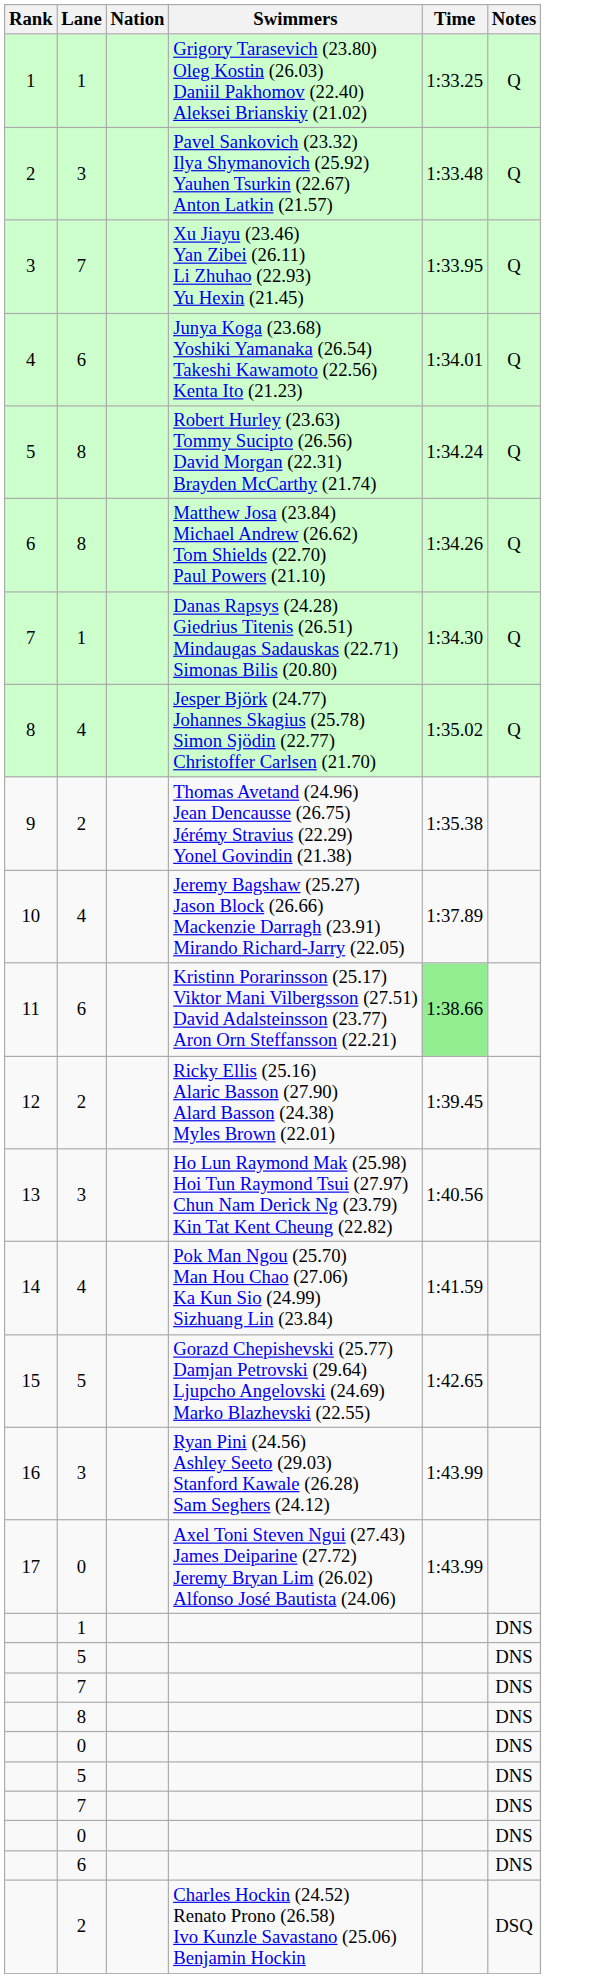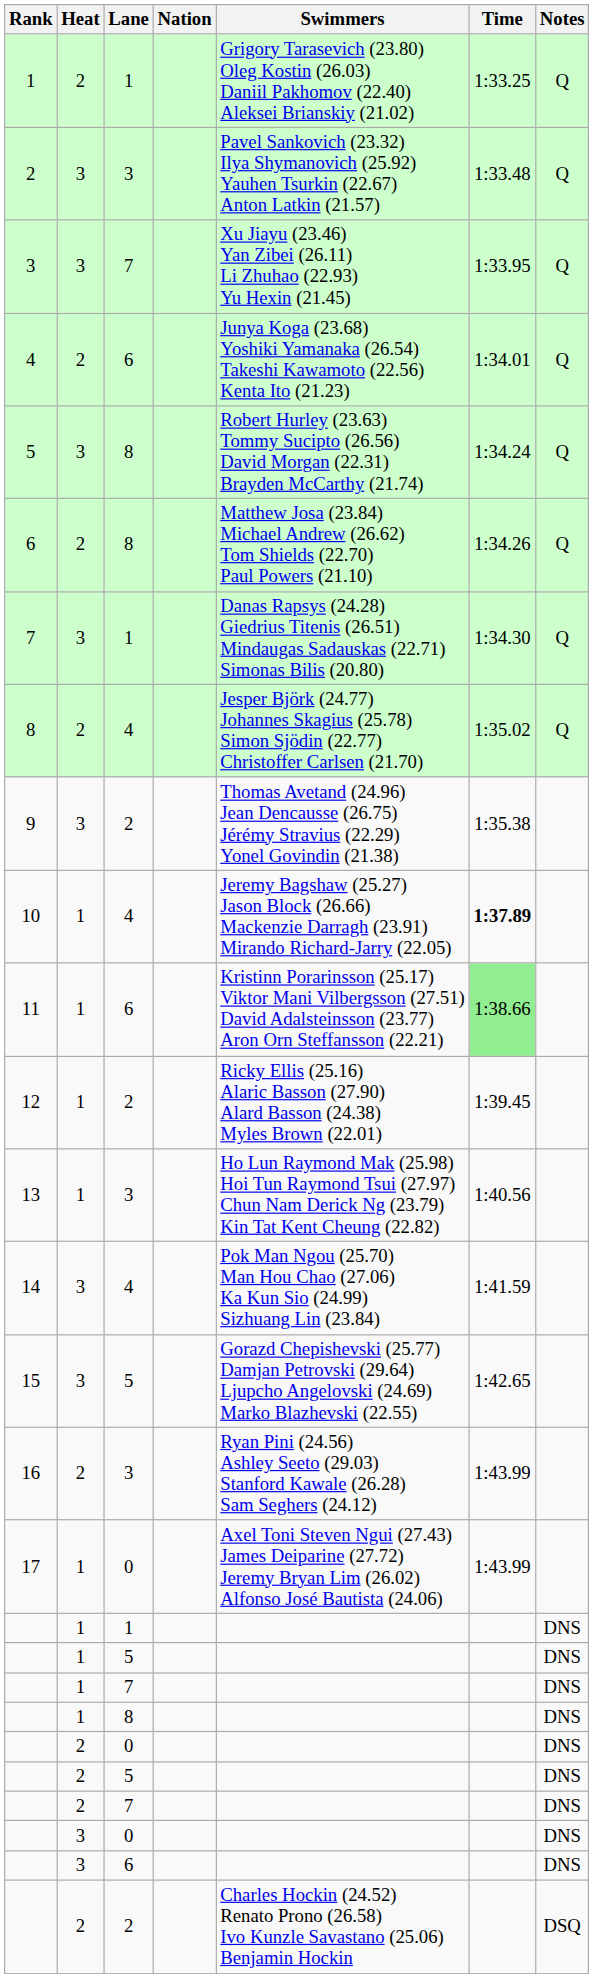+ column: Heat | 2 | 3 | 3 | 2 | 3 | 2 | 3 | 2 | 3 | 1 | 1 | 1 | 1 | 3 | 3 | 2 | 1 | 1 | 1 | 1 | 1 | 2 | 2 | 2 | 3 | 3 | 2
10 | Time: normal -> bold
